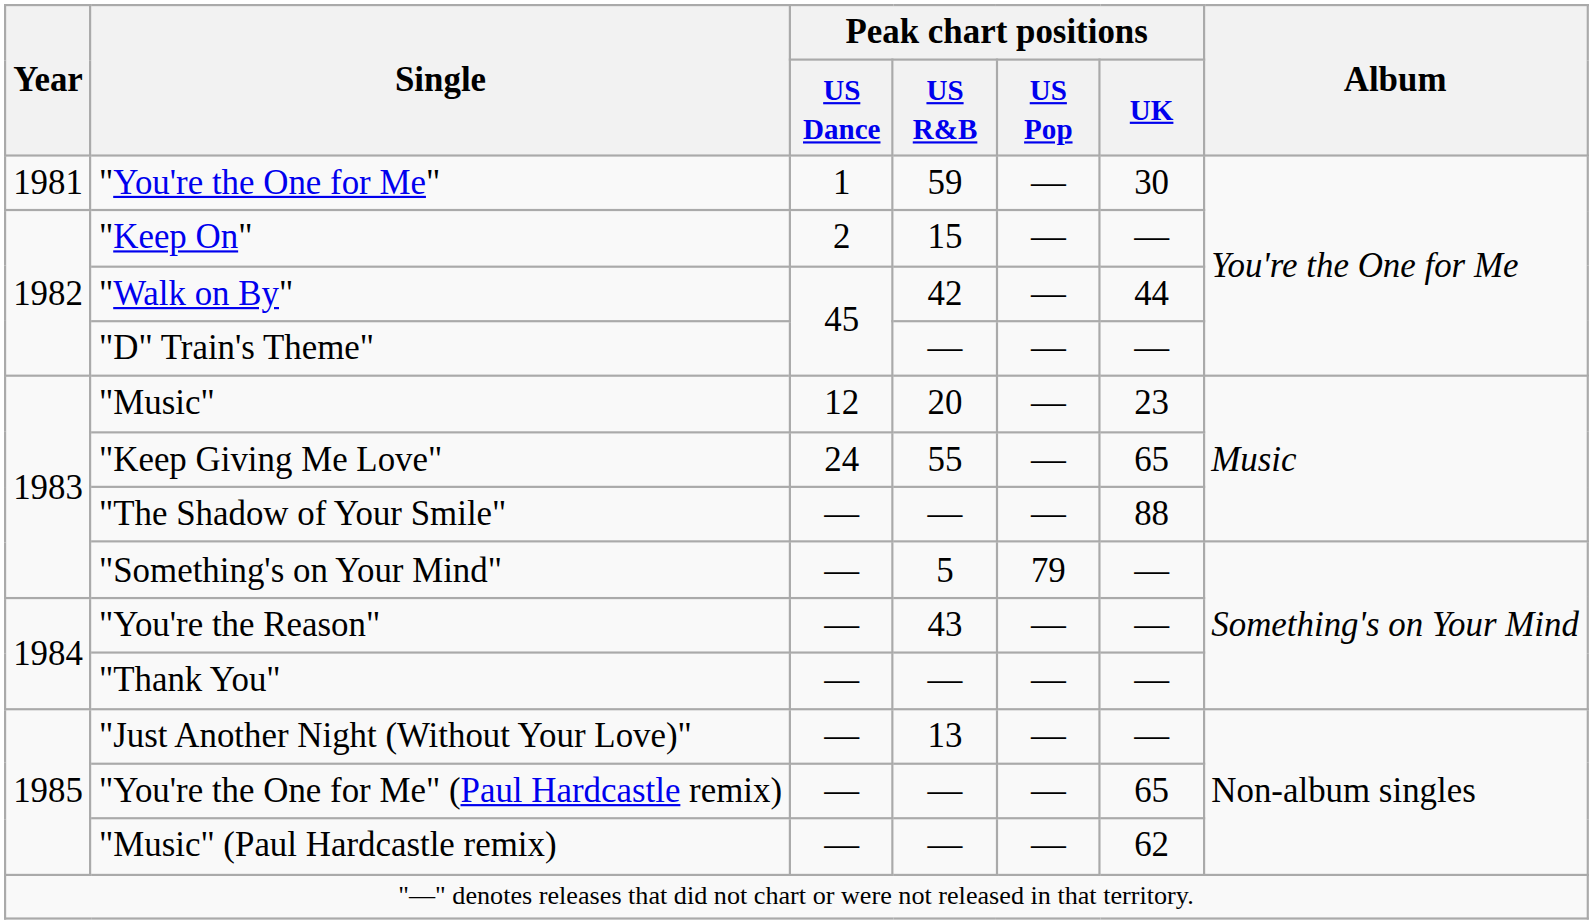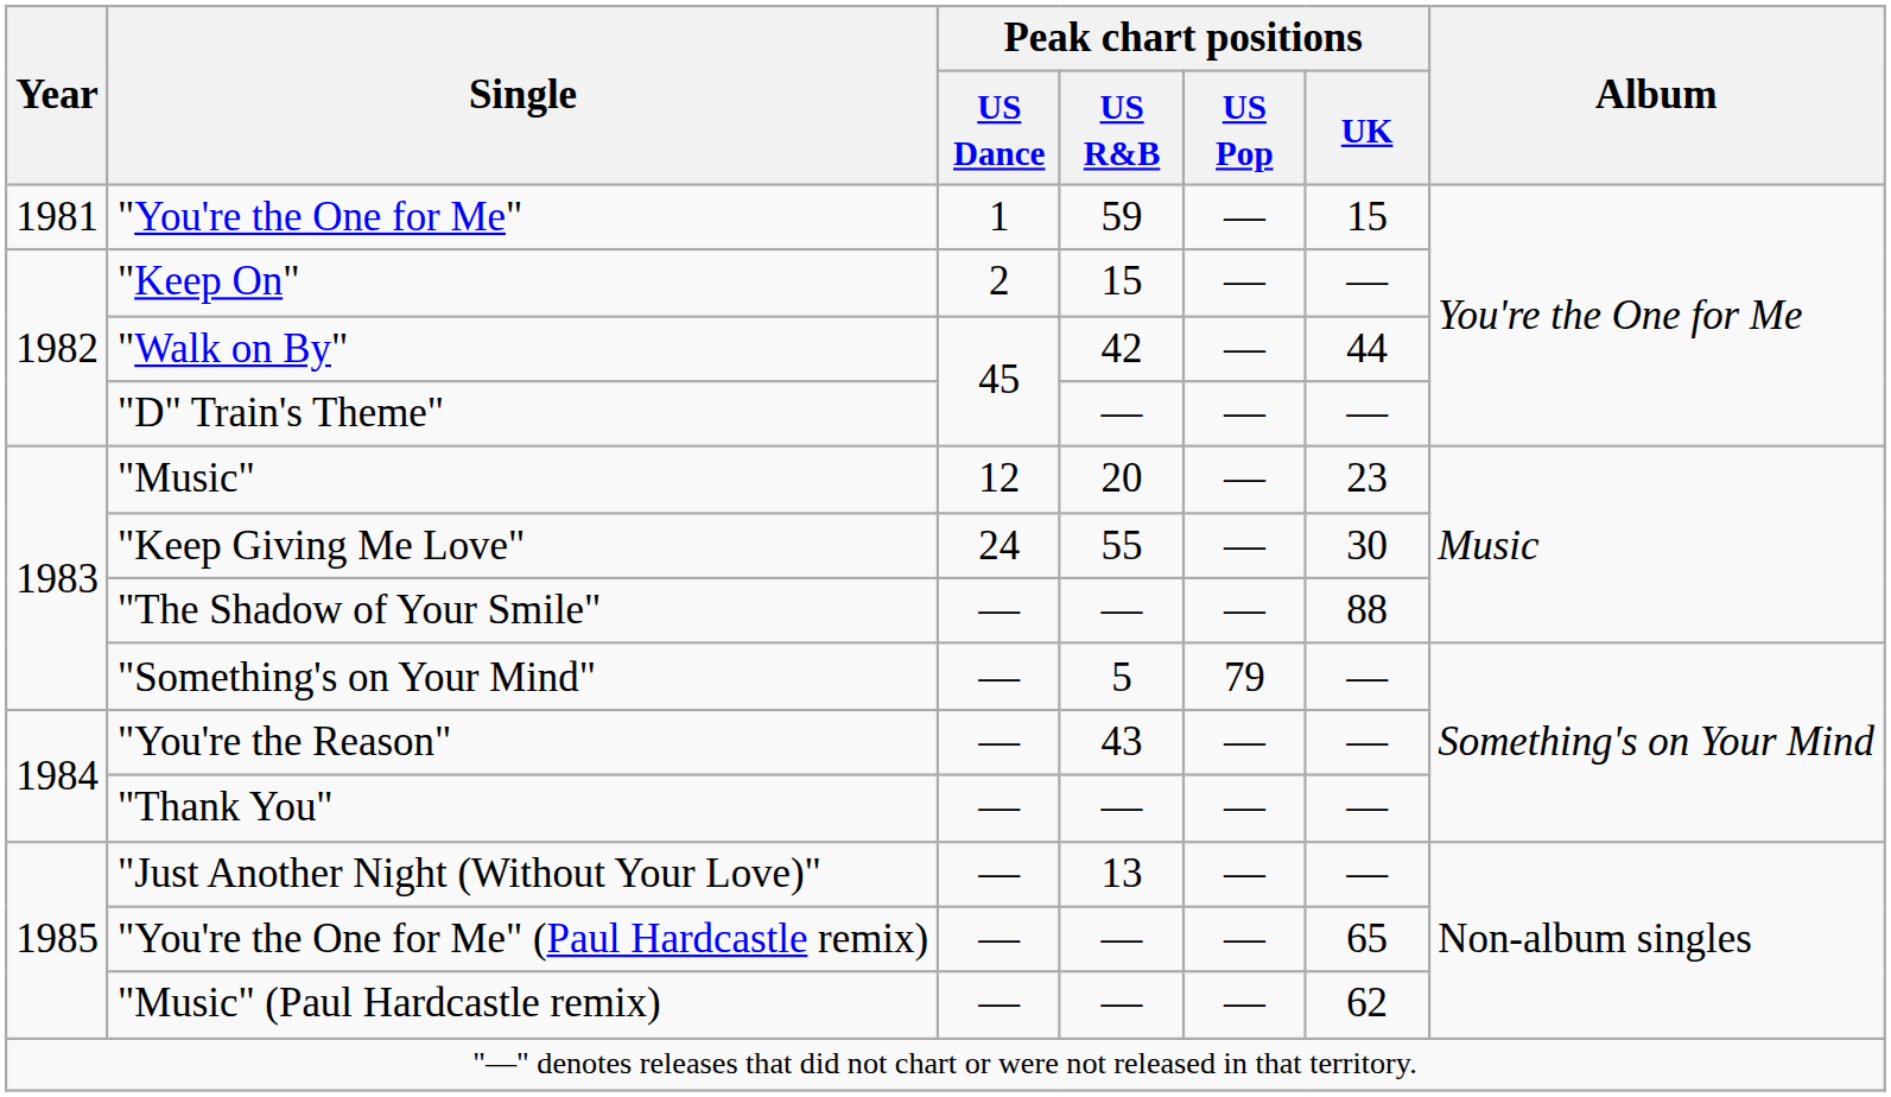"You're the One for Me" | Peak chart positions / UK: 30 -> 15
"Keep Giving Me Love" | Peak chart positions / UK: 65 -> 30
